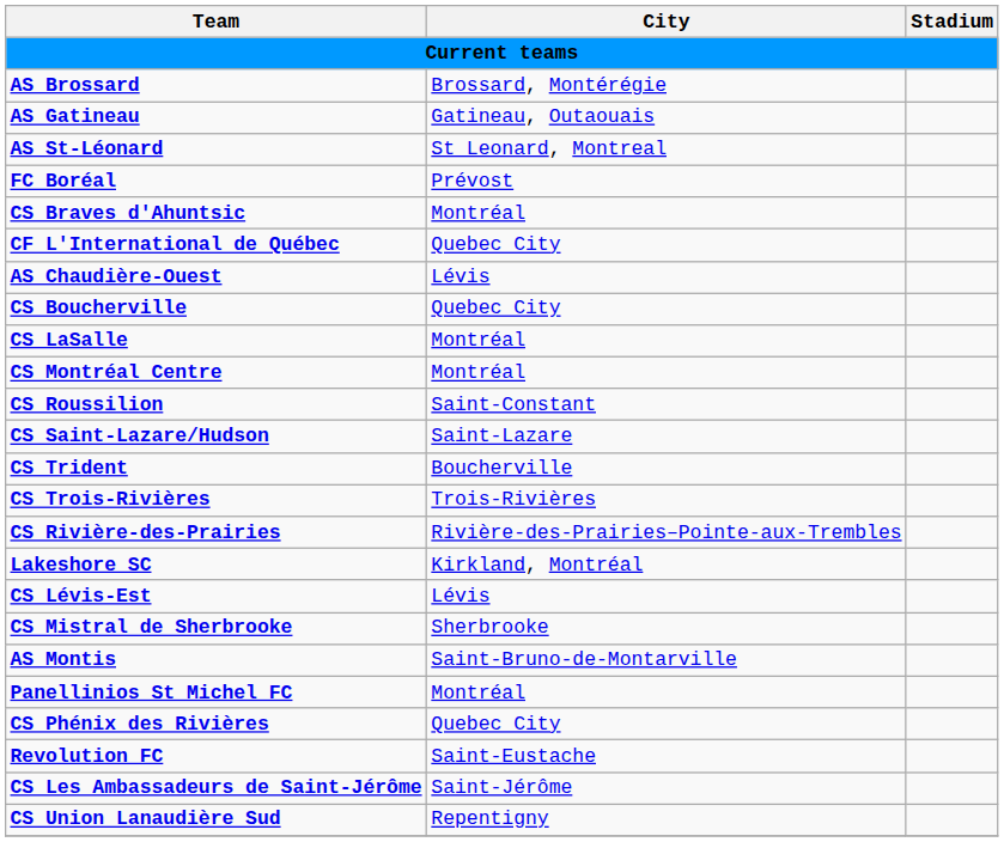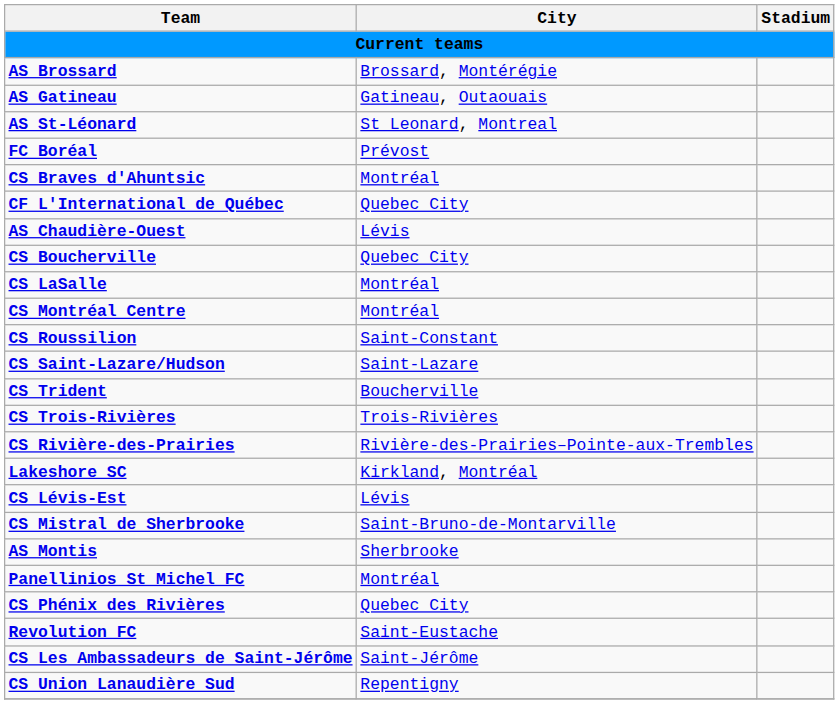CS Mistral de Sherbrooke | City: Sherbrooke -> Saint-Bruno-de-Montarville
AS Montis | City: Saint-Bruno-de-Montarville -> Sherbrooke
